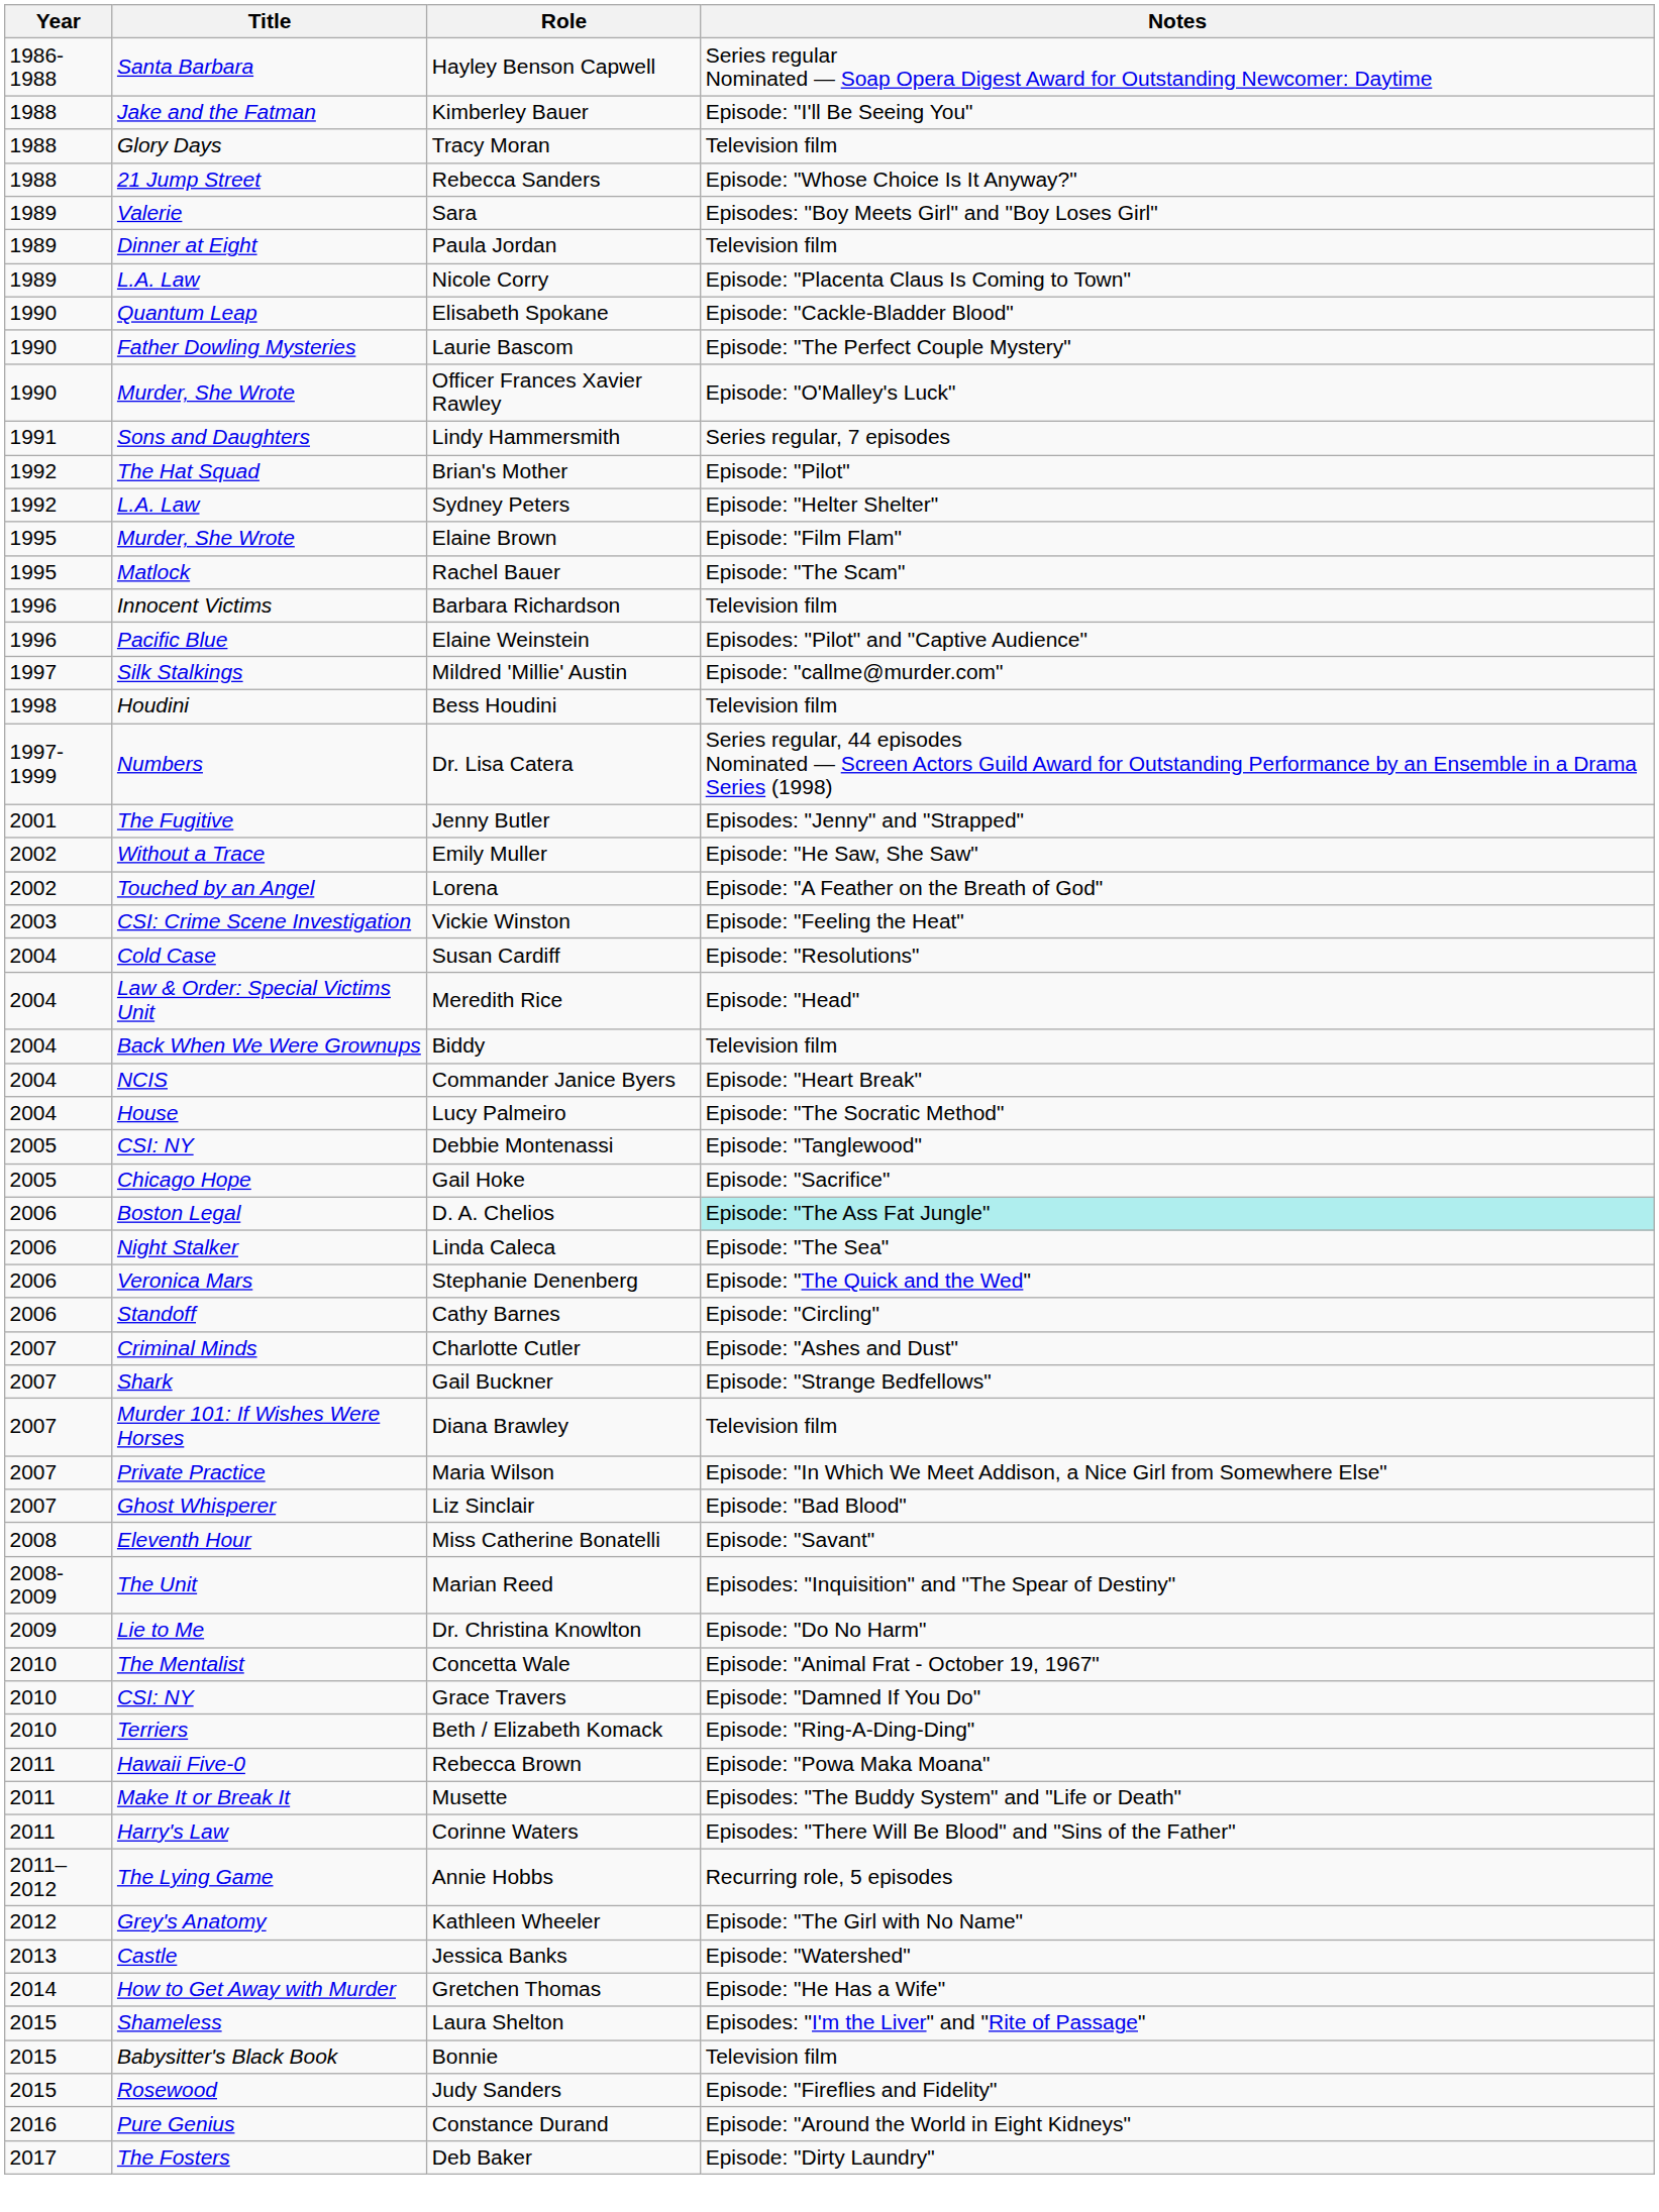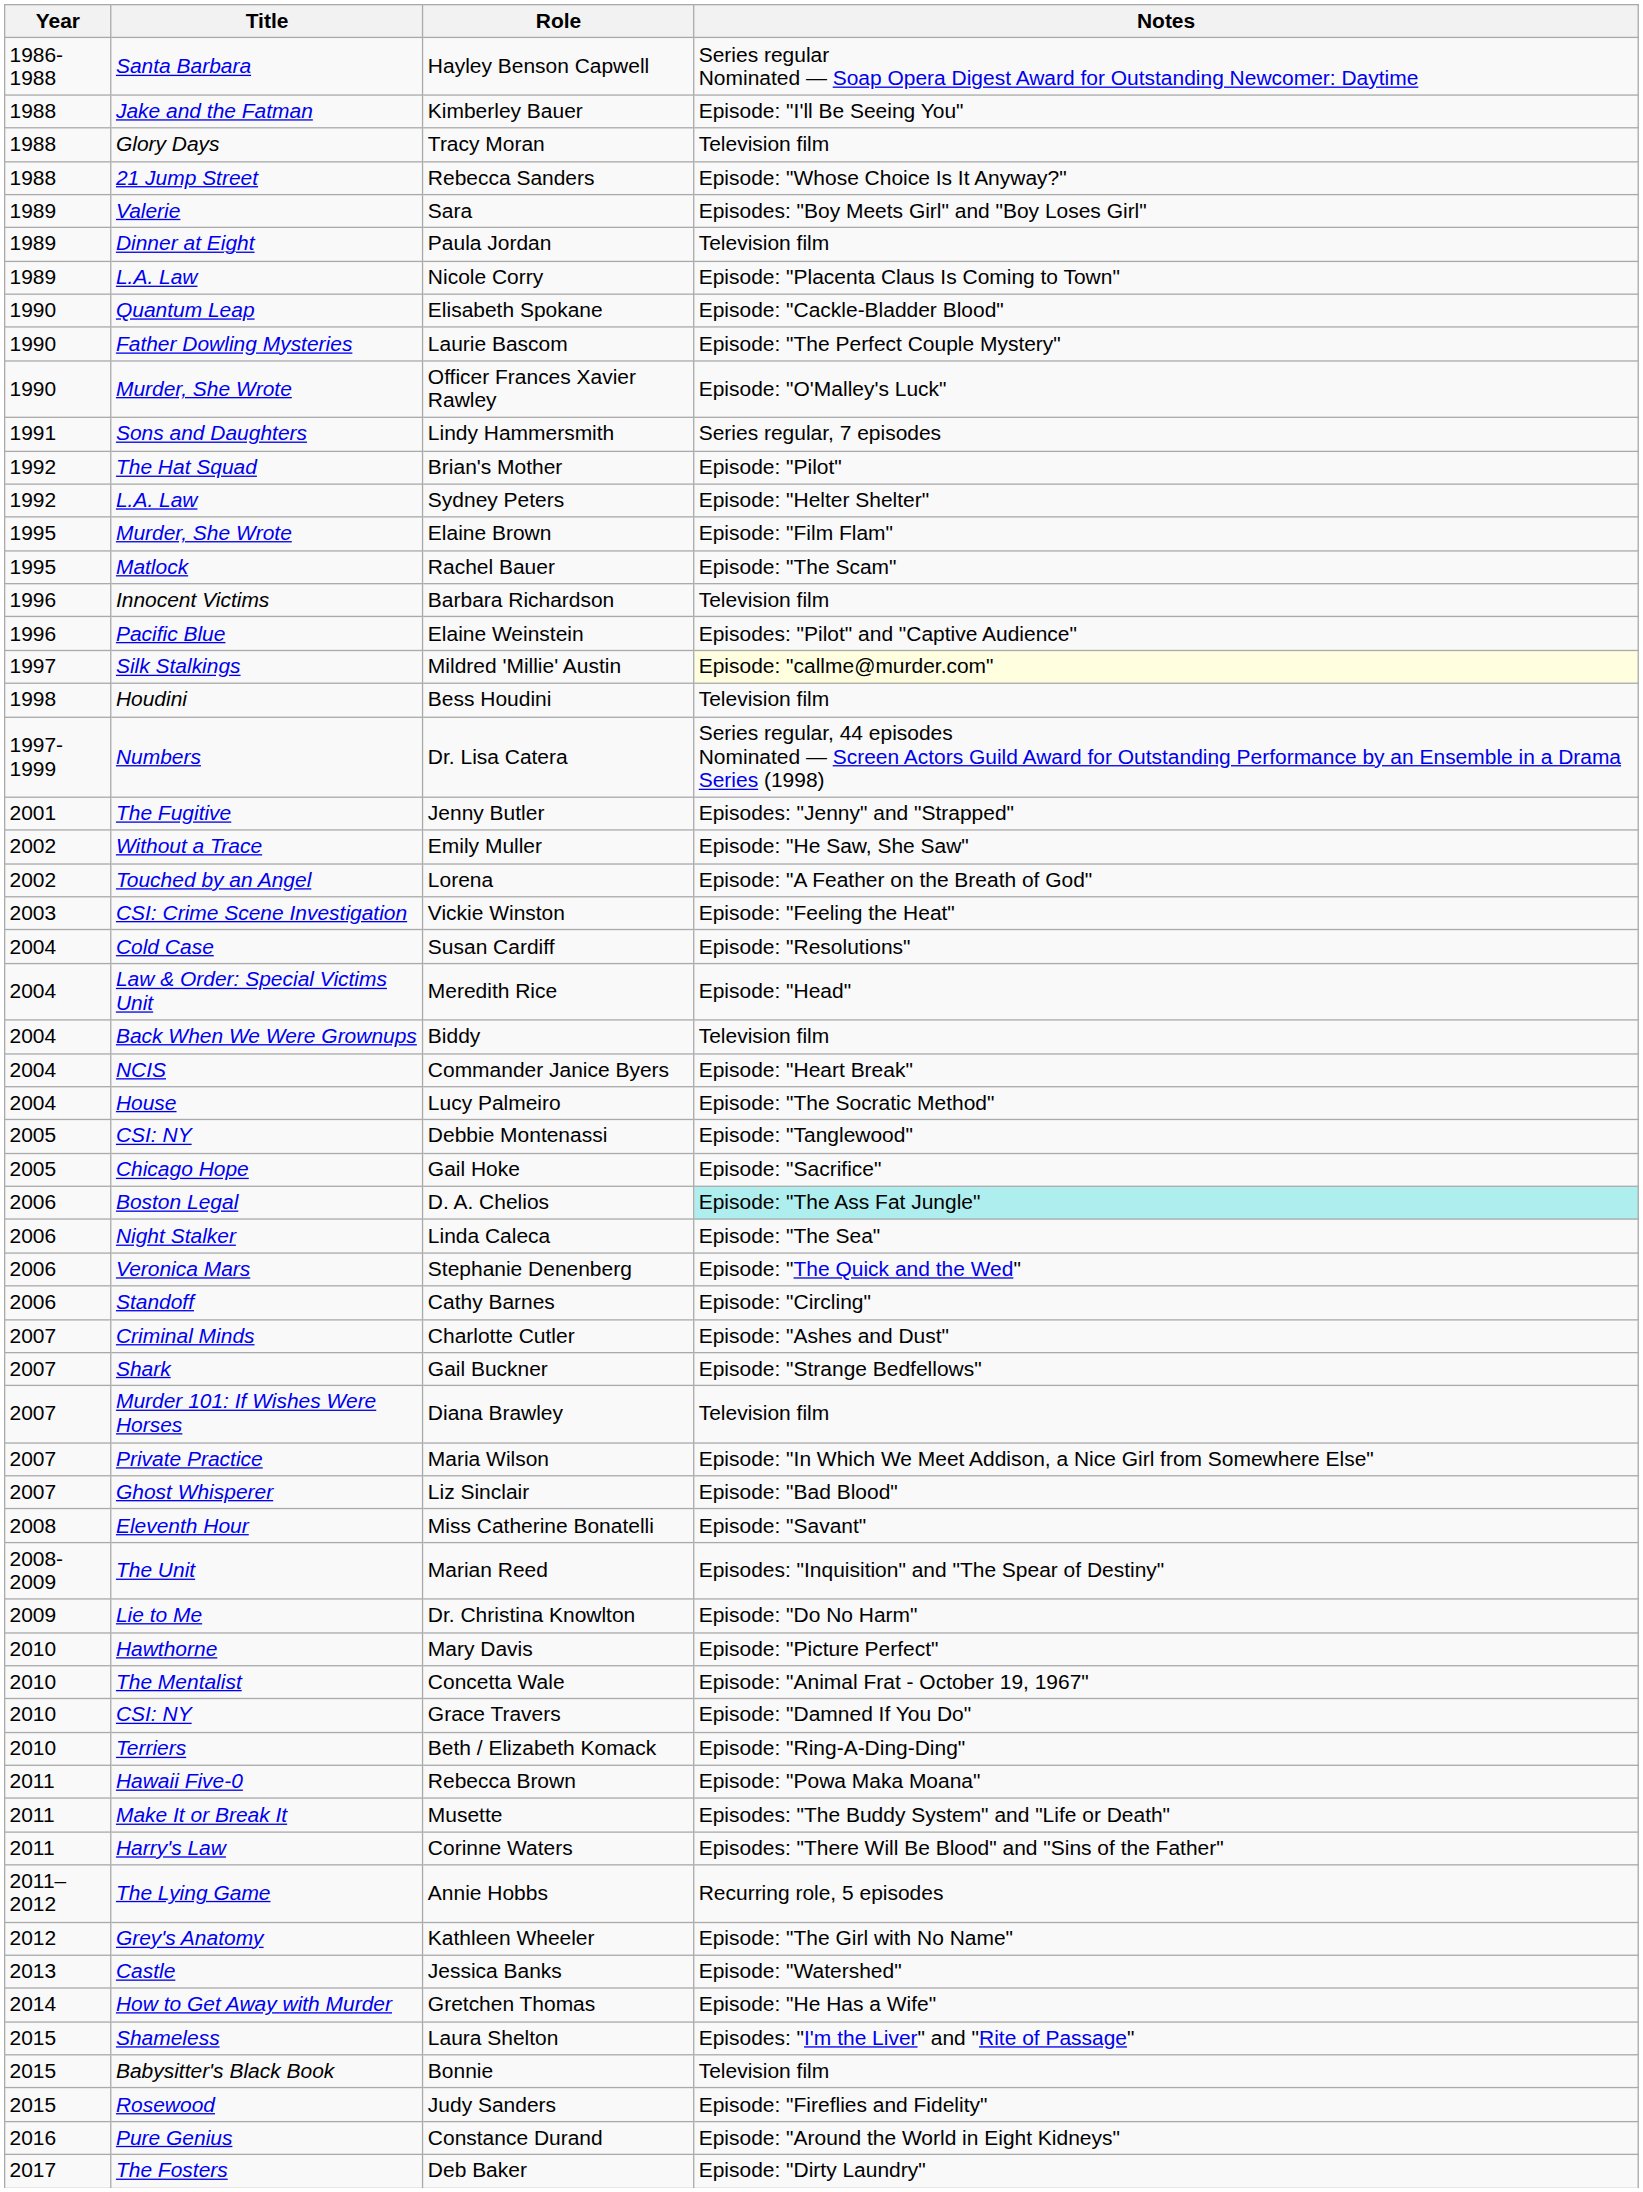Mildred 'Millie' Austin | Notes: no background -> lightyellow background
+ row: 2010 | Hawthorne | Mary Davis | Episode: "Picture Perfect"
